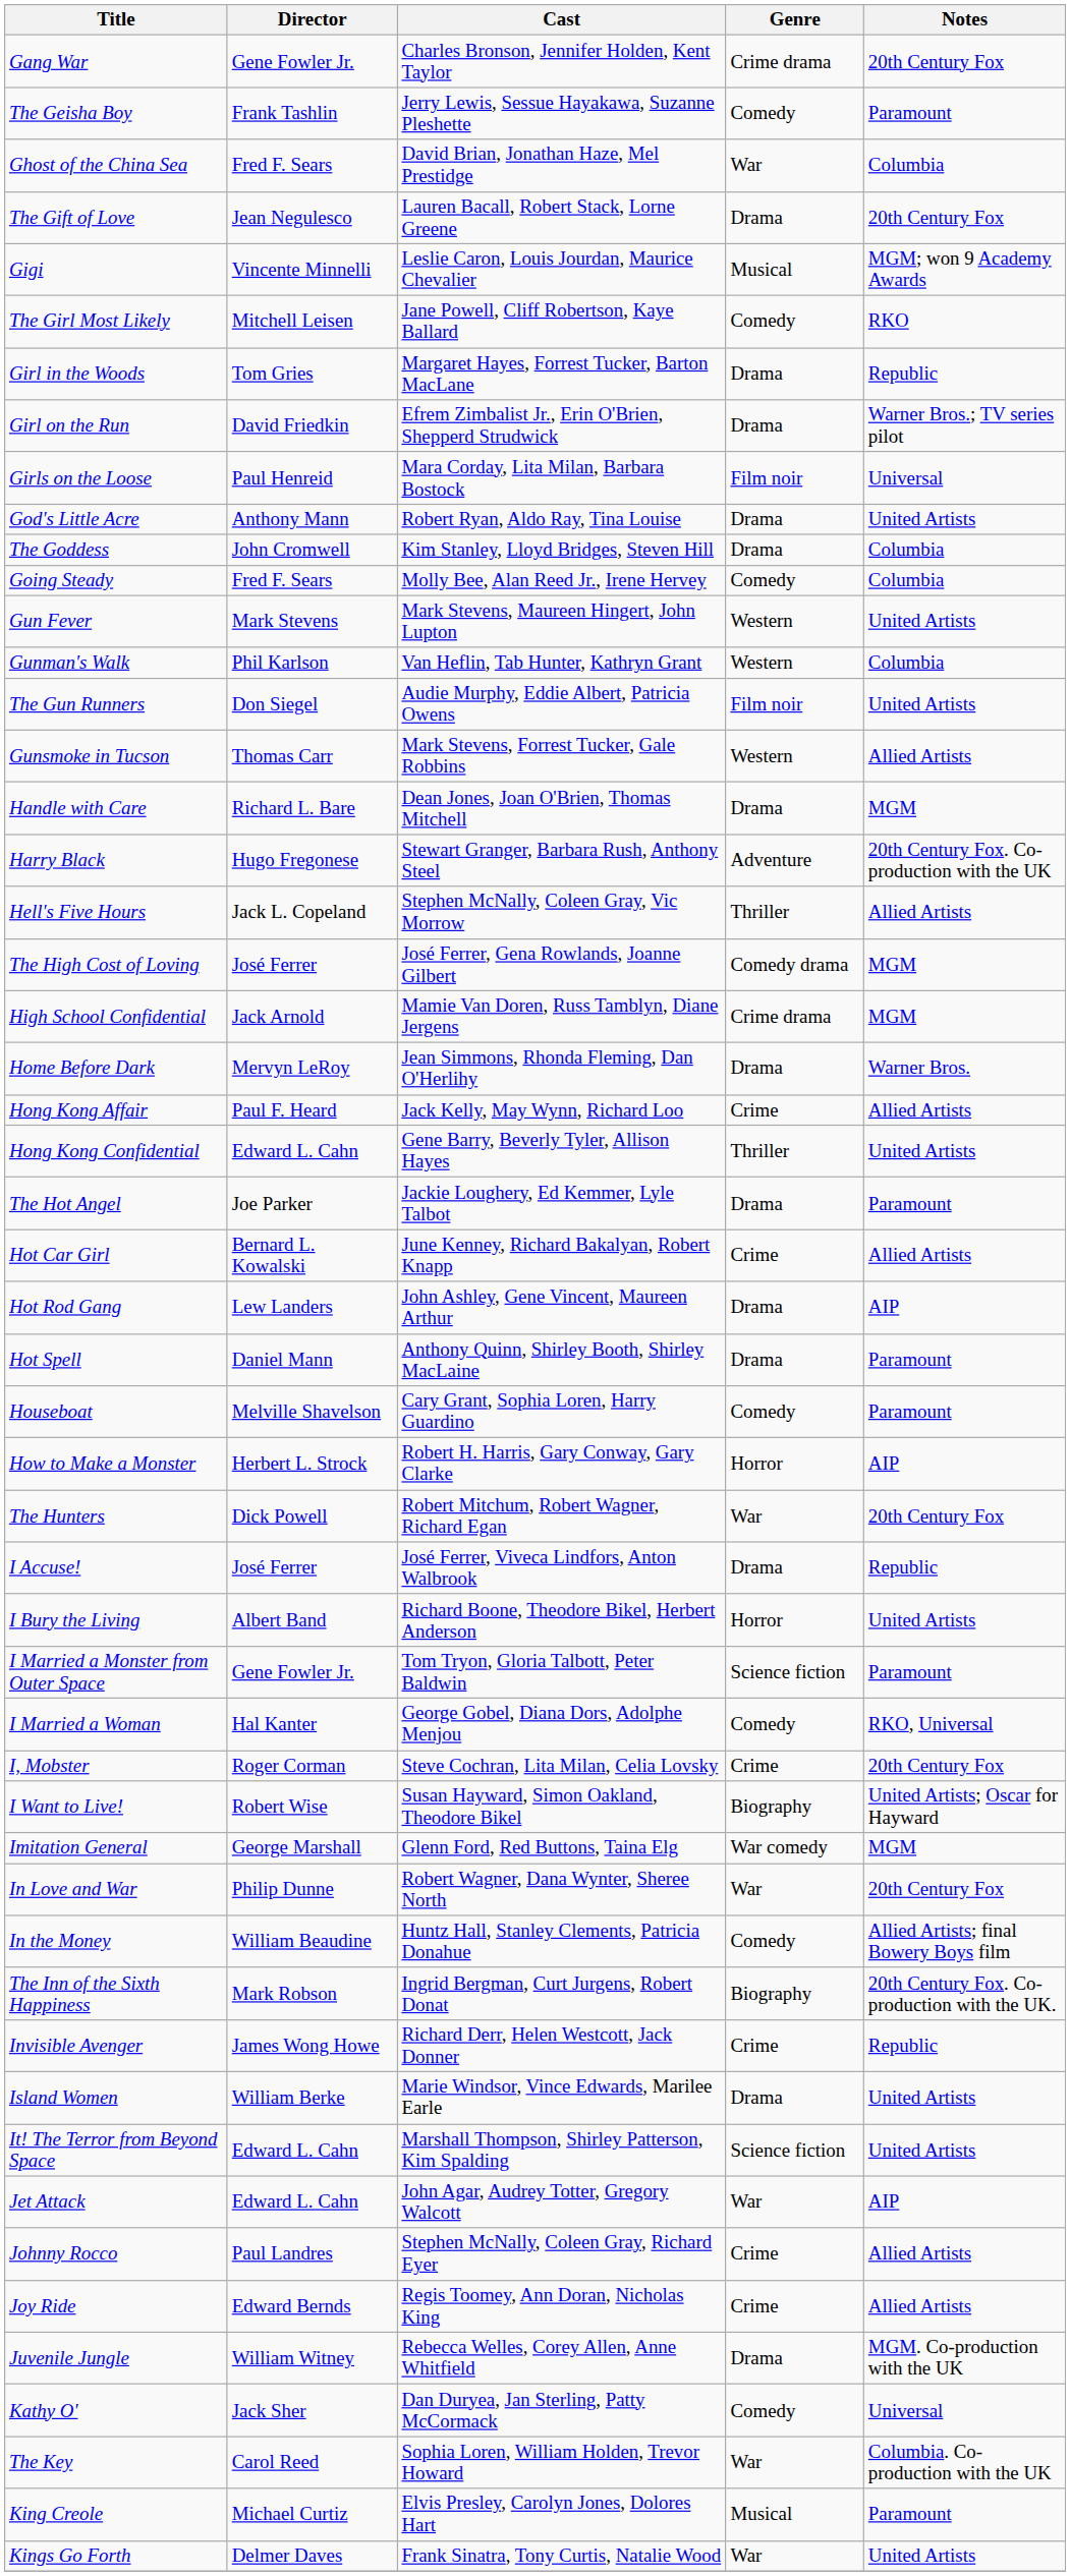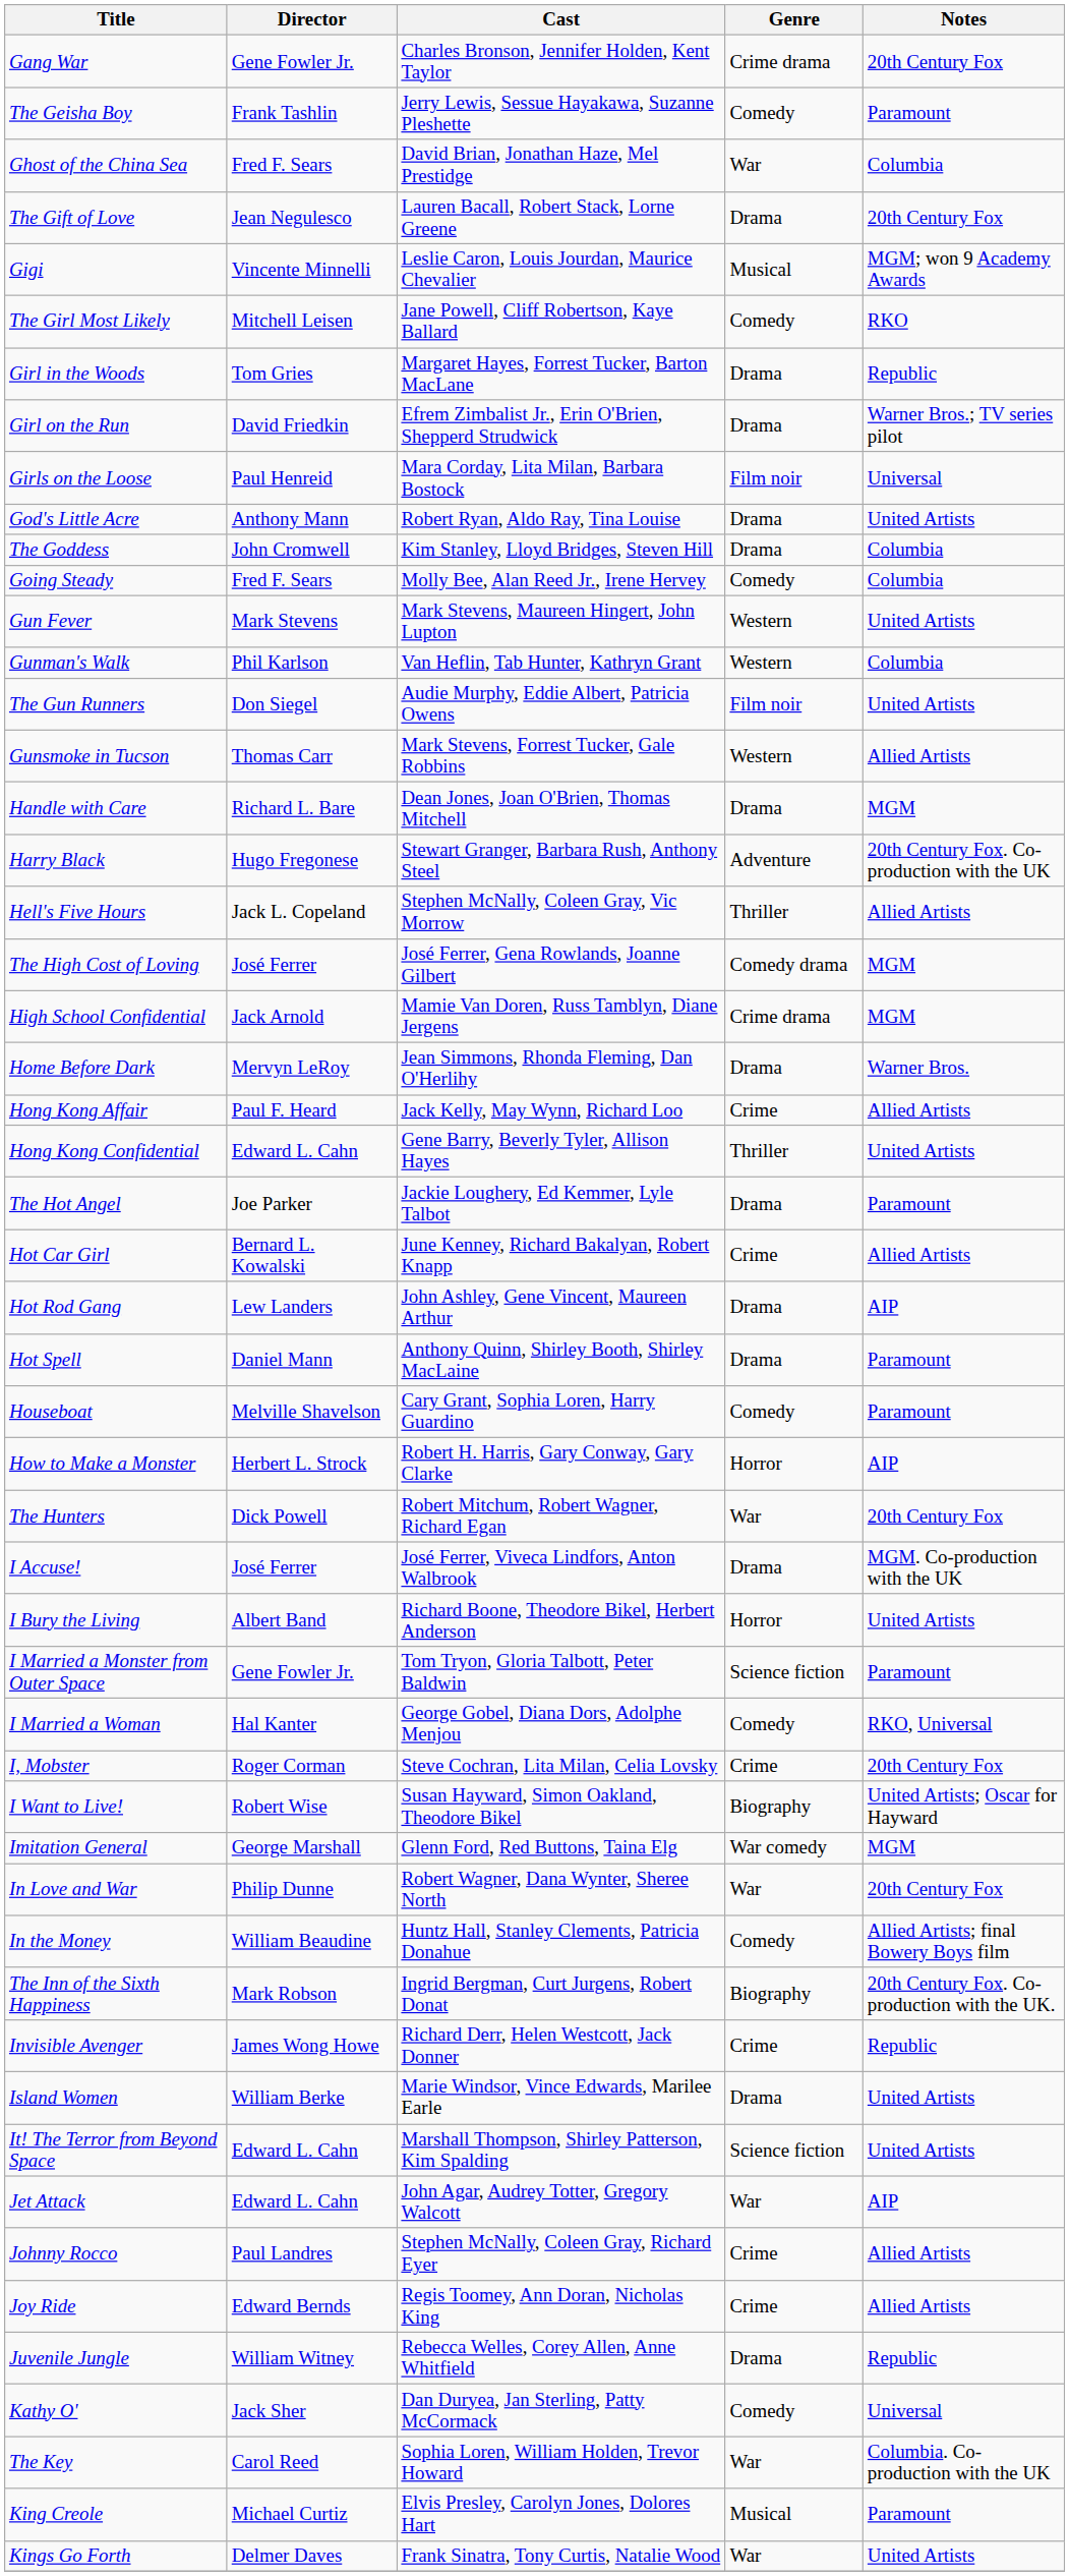I Accuse! | Notes: Republic -> MGM. Co-production with the UK
Juvenile Jungle | Notes: MGM. Co-production with the UK -> Republic
